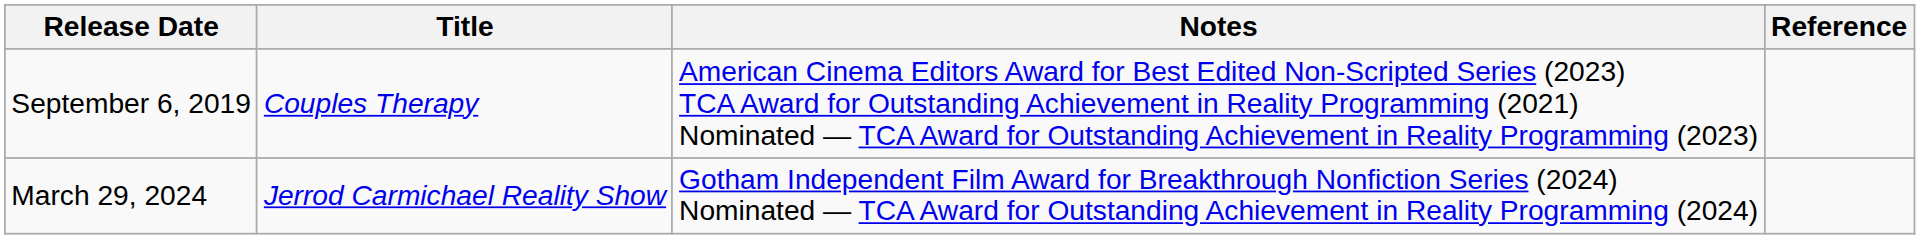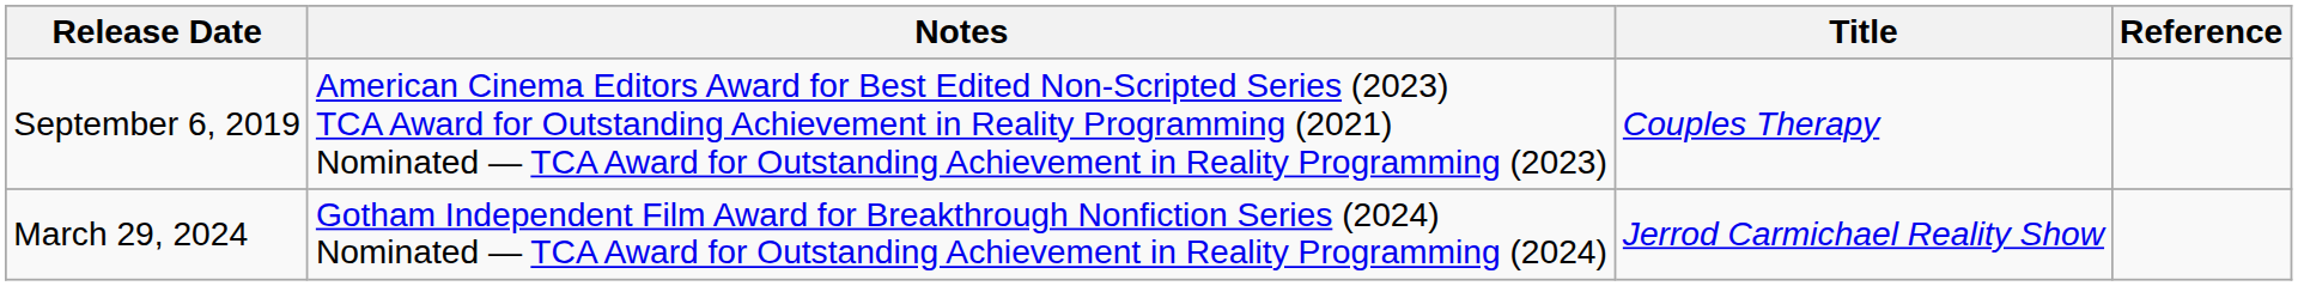columns swapped: Title <-> Notes
